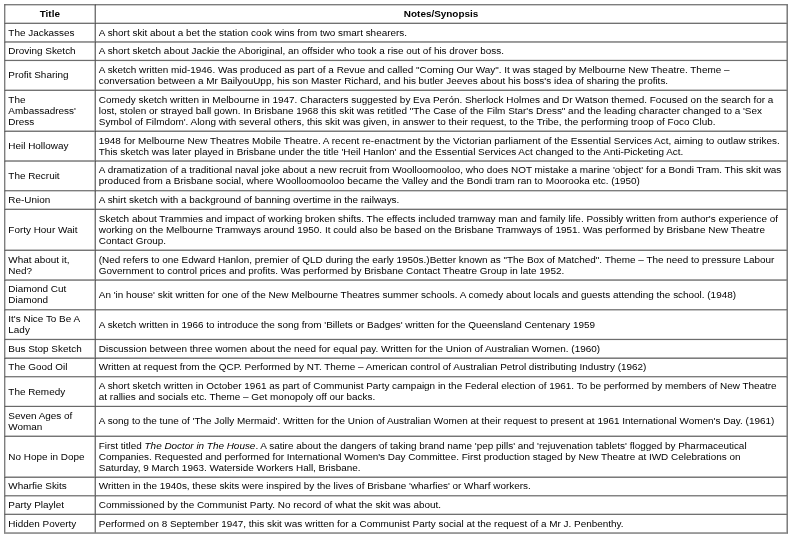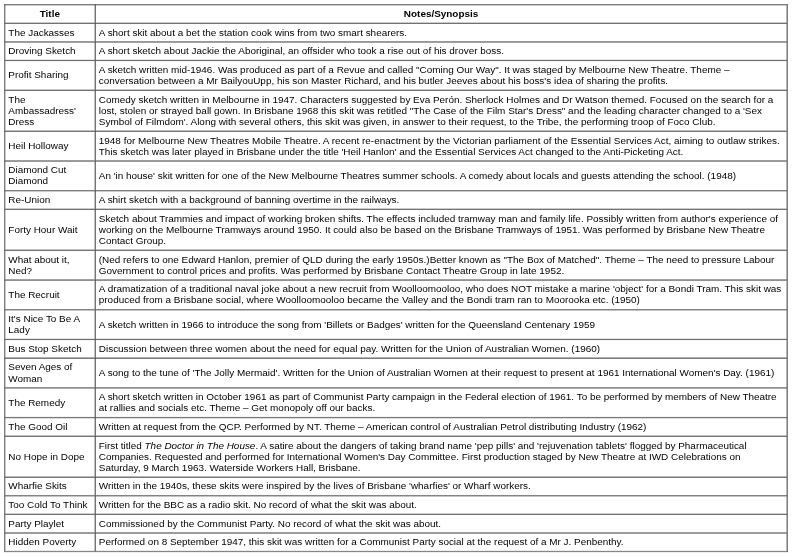rows swapped: Diamond Cut Diamond <-> The Recruit
rows swapped: Seven Ages of Woman <-> The Good Oil
+ row: Too Cold To Think | Written for the BBC as a radio skit. No record of what the skit was about.
